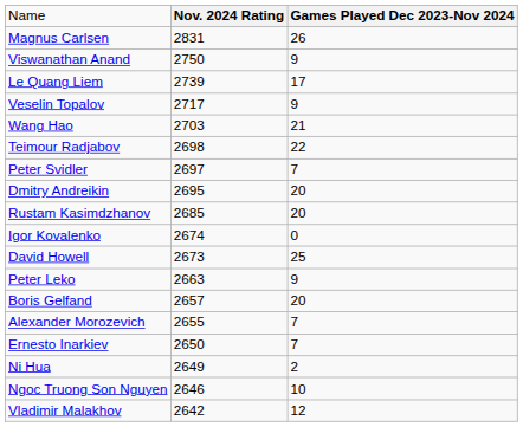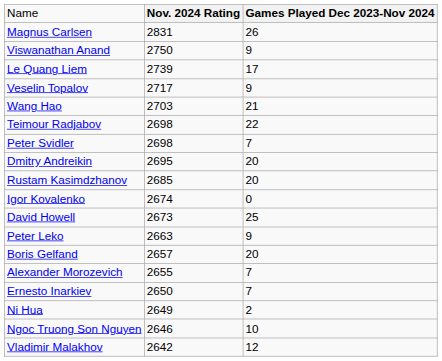Peter Svidler | column 2: 2697 -> 2698
